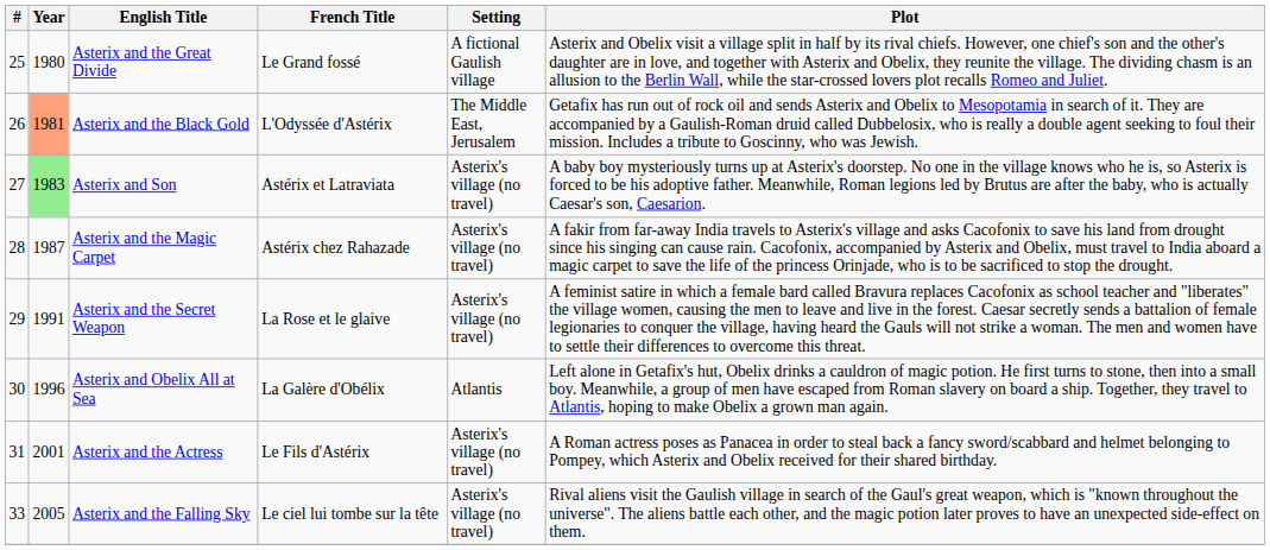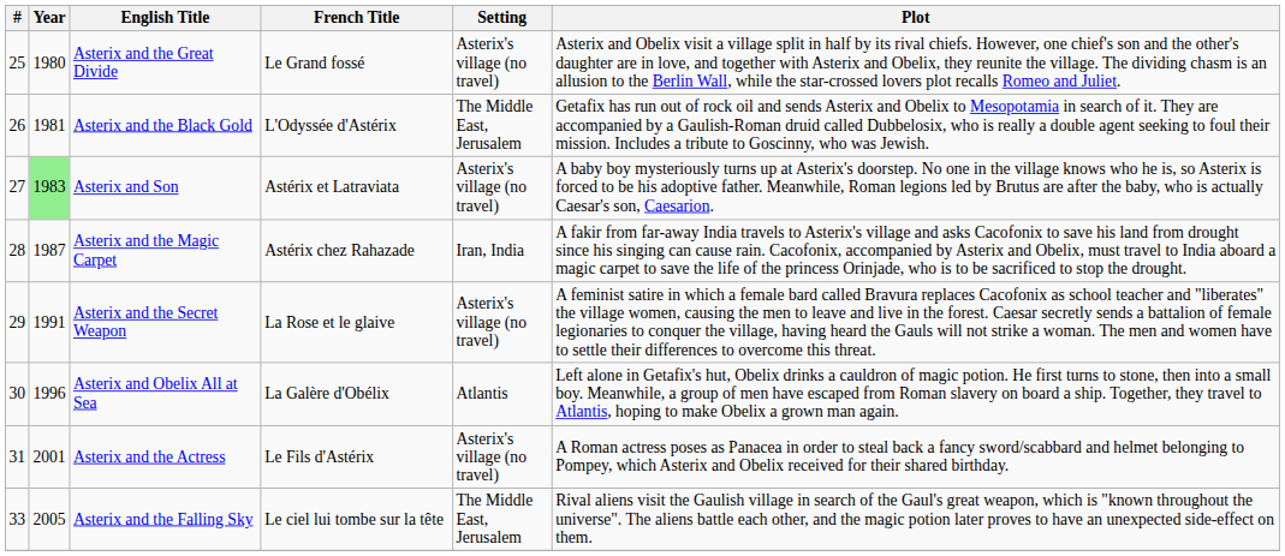Asterix and the Great Divide | Setting: A fictional Gaulish village -> Asterix's village (no travel)
Asterix and the Black Gold | Year: lightsalmon background -> no background
Asterix and the Magic Carpet | Setting: Asterix's village (no travel) -> Iran, India
Asterix and the Falling Sky | Setting: Asterix's village (no travel) -> The Middle East, Jerusalem
